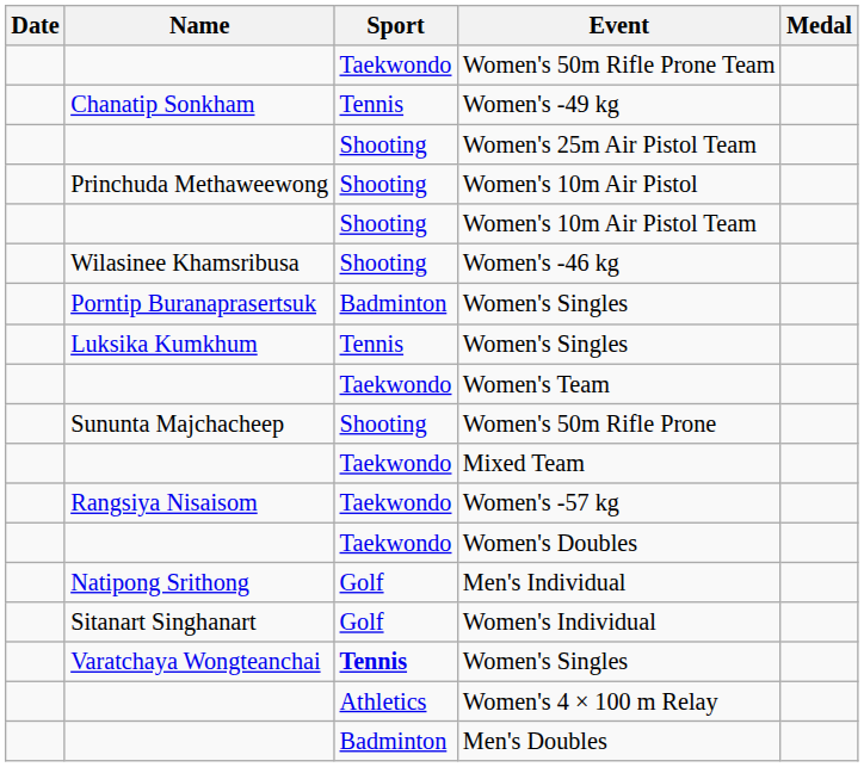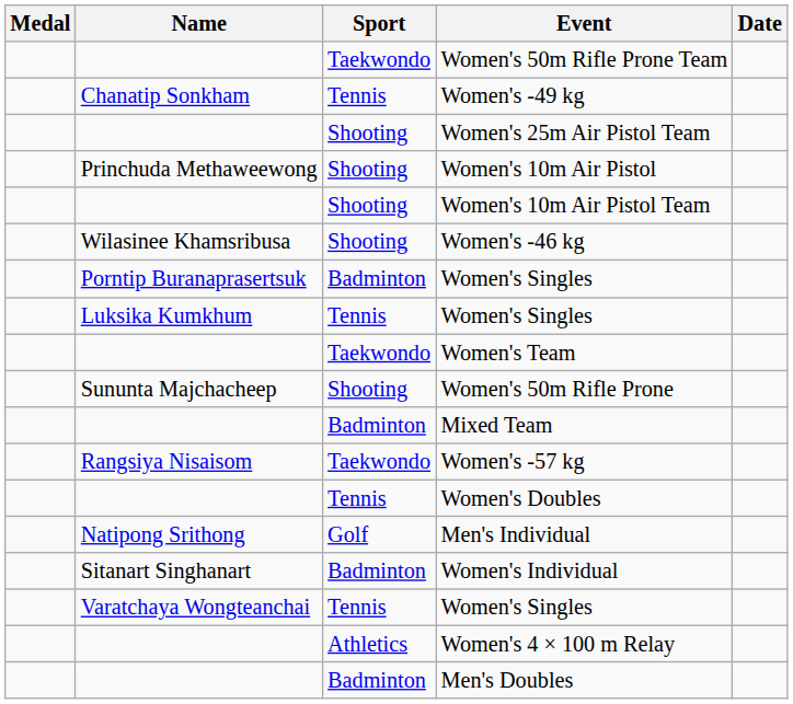columns swapped: Medal <-> Date
Mixed Team | Sport: Taekwondo -> Badminton
Women's Doubles | Sport: Taekwondo -> Tennis
Women's Individual | Sport: Golf -> Badminton
Varatchaya Wongteanchai / Women's Singles | Sport: bold -> normal
